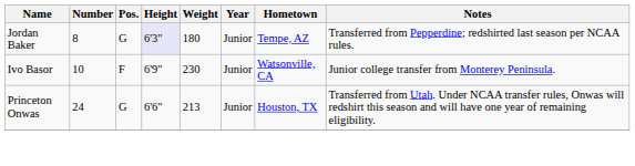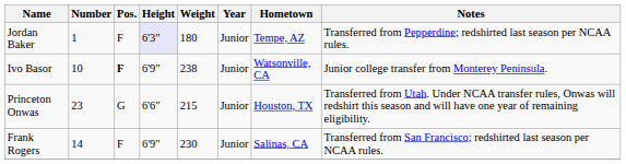Jordan Baker | Number: 8 -> 1
Jordan Baker | Pos.: G -> F
Ivo Basor | Pos.: normal -> bold
Ivo Basor | Weight: 230 -> 238
Princeton Onwas | Number: 24 -> 23
Princeton Onwas | Weight: 213 -> 215
+ row: Frank Rogers | 14 | F | 6'9" | 230 | Junior | Salinas, CA | Transferred from San Francisco; redshirted last season per NCAA rules.
